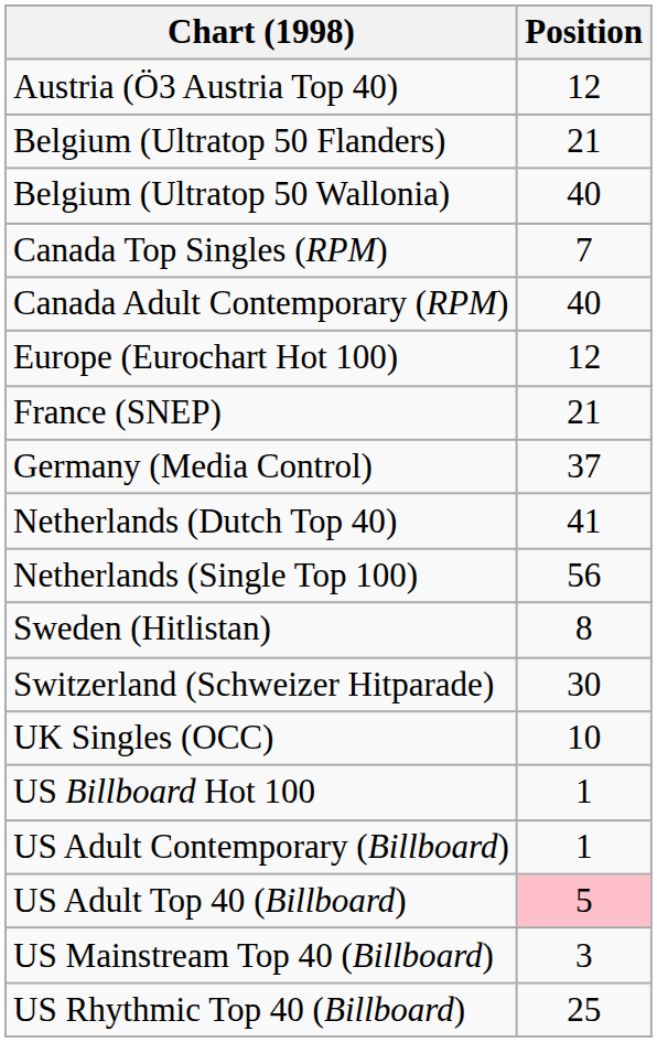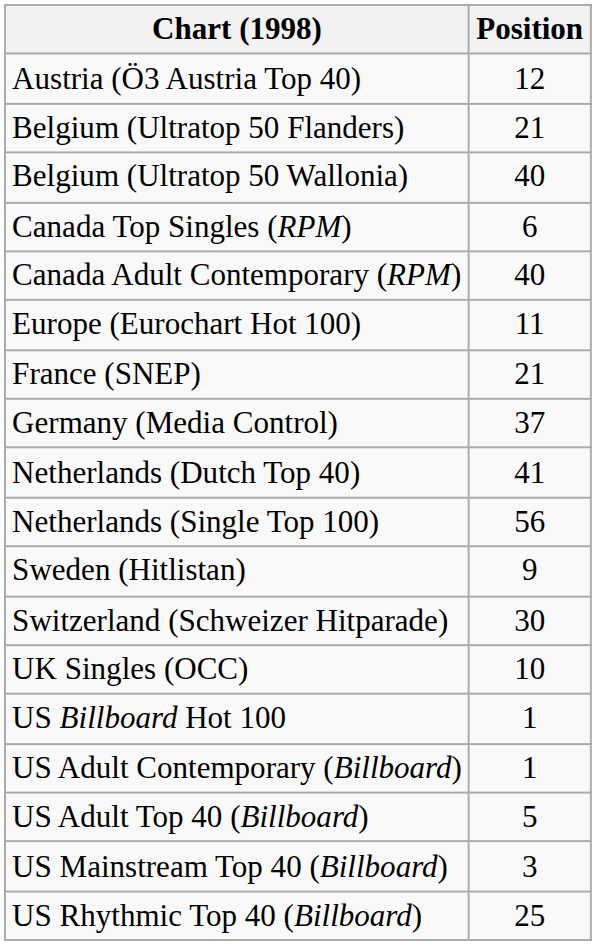Canada Top Singles (RPM) | Position: 7 -> 6
Europe (Eurochart Hot 100) | Position: 12 -> 11
Sweden (Hitlistan) | Position: 8 -> 9
US Adult Top 40 (Billboard) | Position: pink background -> no background
